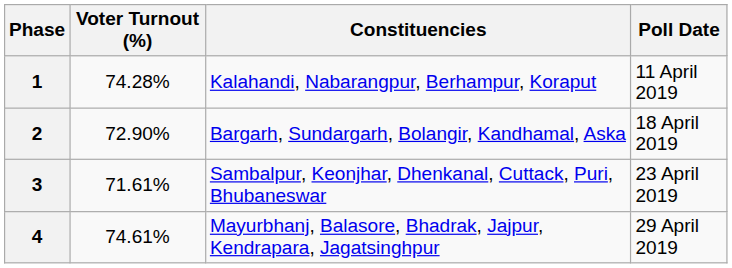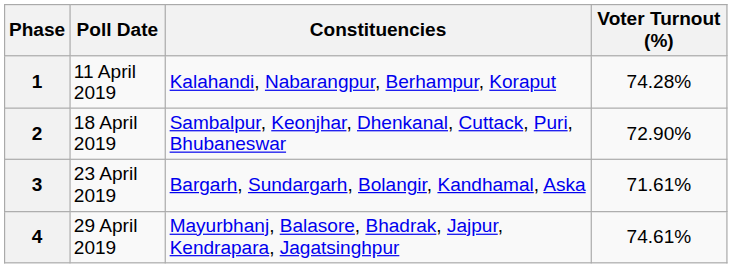columns swapped: Poll Date <-> Voter Turnout (%)
2 | Constituencies: Bargarh, Sundargarh, Bolangir, Kandhamal, Aska -> Sambalpur, Keonjhar, Dhenkanal, Cuttack, Puri, Bhubaneswar
3 | Constituencies: Sambalpur, Keonjhar, Dhenkanal, Cuttack, Puri, Bhubaneswar -> Bargarh, Sundargarh, Bolangir, Kandhamal, Aska
